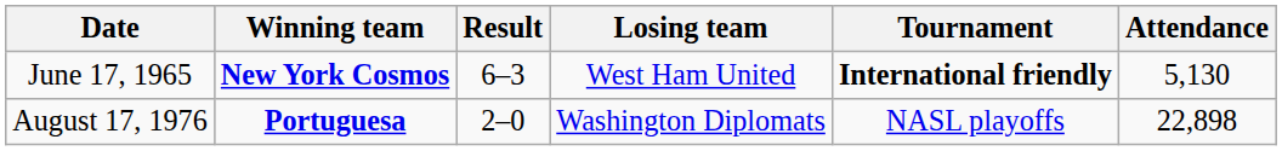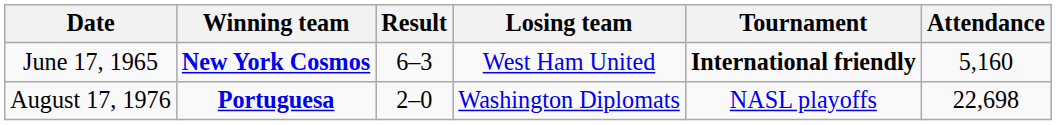June 17, 1965 | Attendance: 5,130 -> 5,160
August 17, 1976 | Attendance: 22,898 -> 22,698
